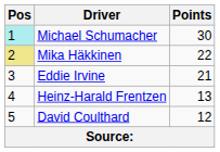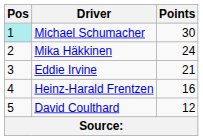Mika Häkkinen | Pos: khaki background -> no background
Mika Häkkinen | Points: 22 -> 24
Heinz-Harald Frentzen | Points: 13 -> 16
